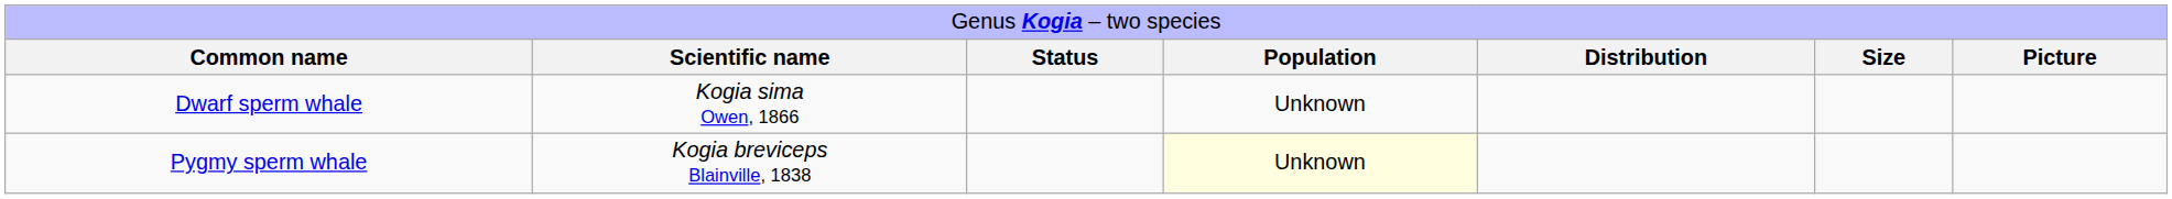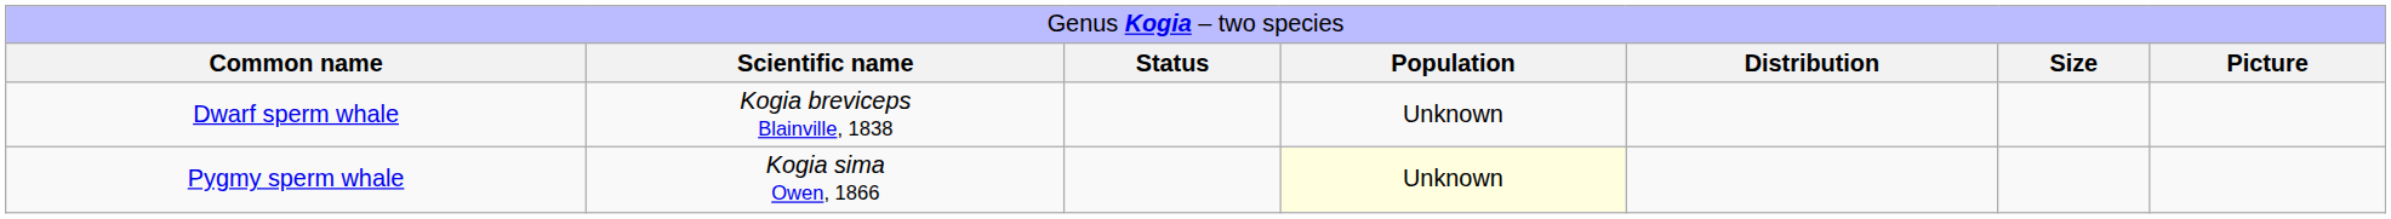Dwarf sperm whale | column 2: Kogia sima Owen, 1866 -> Kogia breviceps Blainville, 1838
Pygmy sperm whale | column 2: Kogia breviceps Blainville, 1838 -> Kogia sima Owen, 1866
